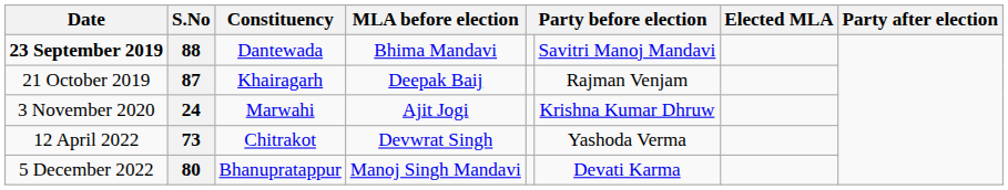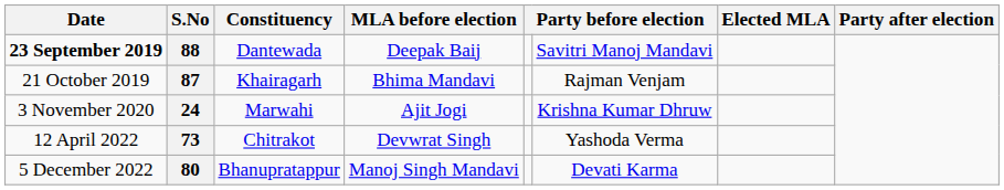88 | MLA before election: Bhima Mandavi -> Deepak Baij
87 | MLA before election: Deepak Baij -> Bhima Mandavi
